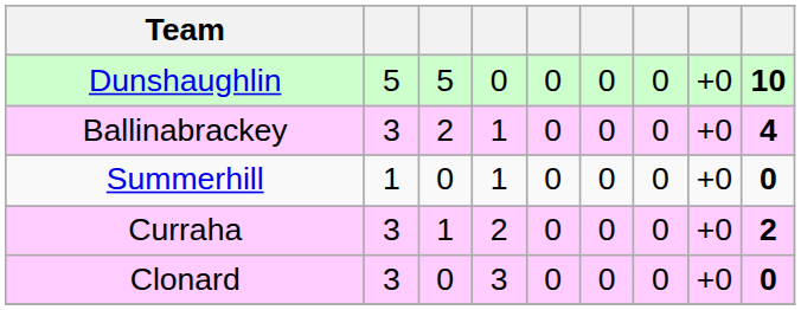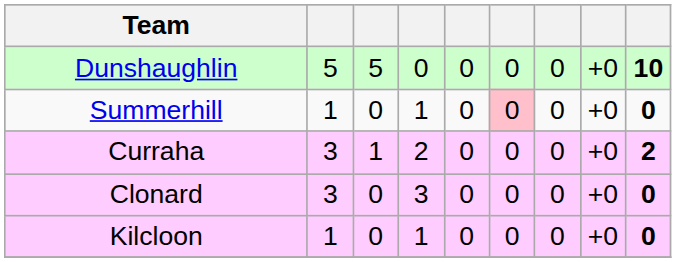- row: Ballinabrackey | 3 | 2 | 1 | 0 | 0 | 0 | +0 | 4
Summerhill | column 6: no background -> pink background
+ row: Kilcloon | 1 | 0 | 1 | 0 | 0 | 0 | +0 | 0
